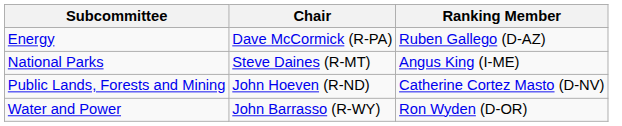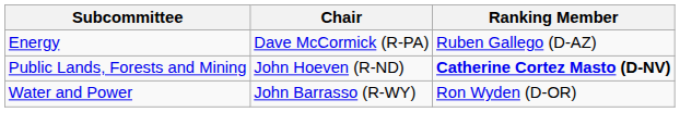- row: National Parks | Steve Daines (R-MT) | Angus King (I-ME)
Public Lands, Forests and Mining | Ranking Member: normal -> bold
